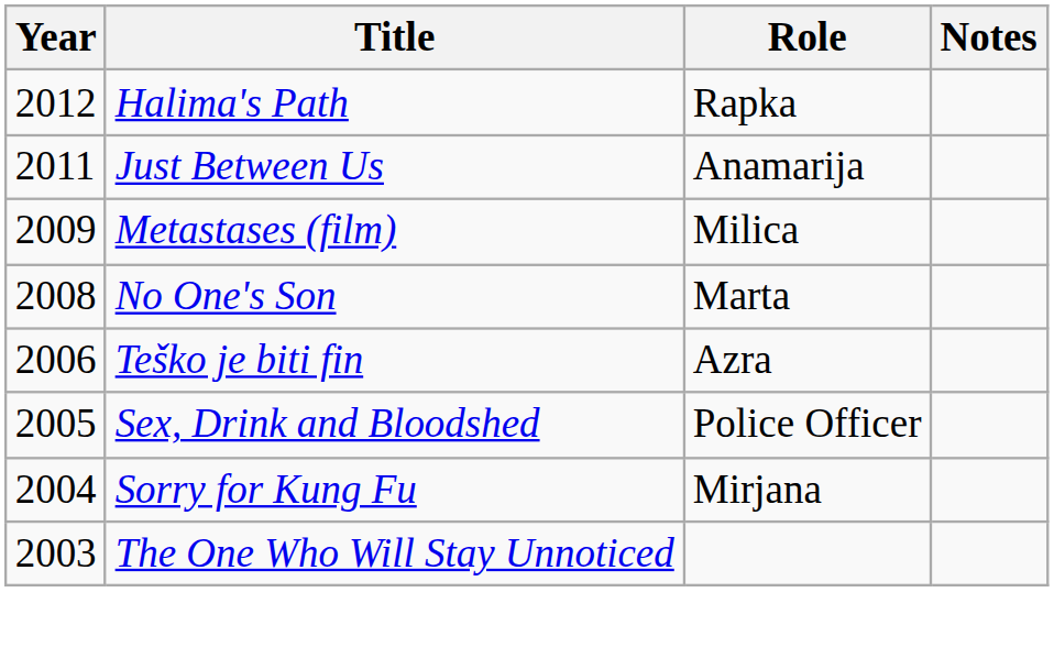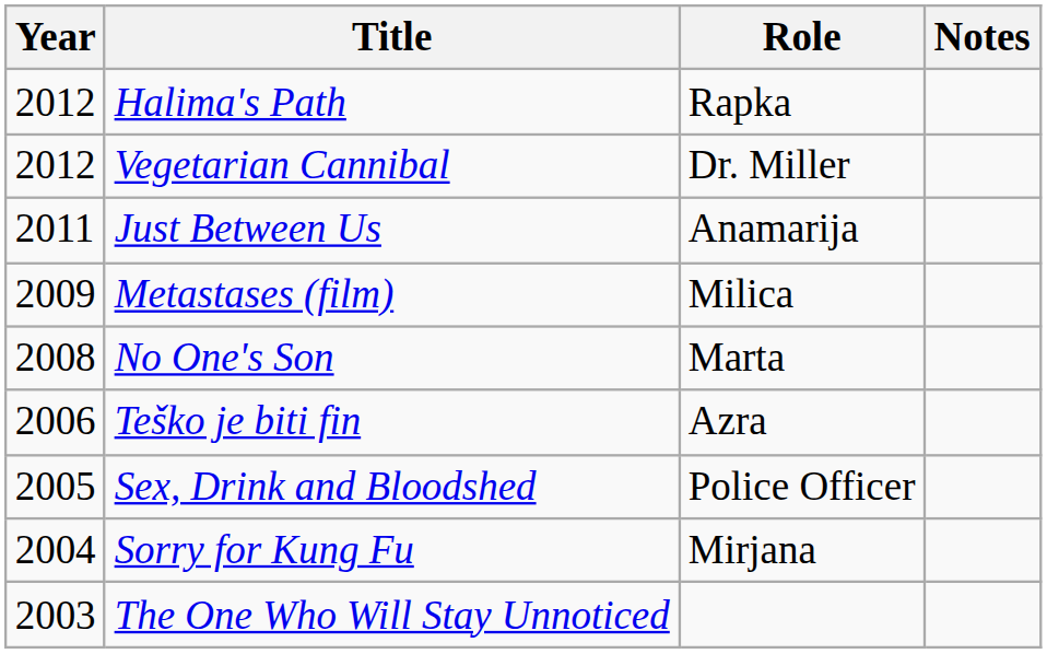+ row: 2012 | Vegetarian Cannibal | Dr. Miller
